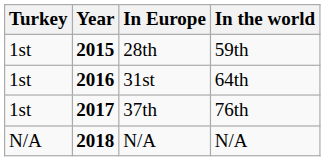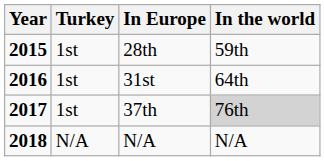columns swapped: Year <-> Turkey
37th | In the world: no background -> lightgrey background
